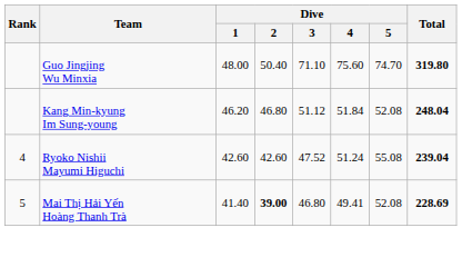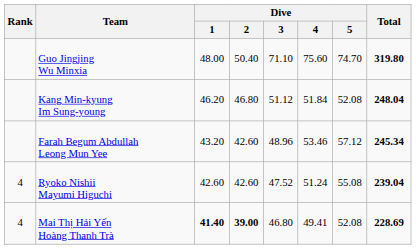+ row: Farah Begum Abdullah Leong Mun Yee | 43.20 | 42.60 | 48.96 | 53.46 | 57.12 | 245.34
Mai Thị Hải Yến Hoàng Thanh Trà | Rank: 5 -> 4
Mai Thị Hải Yến Hoàng Thanh Trà | Dive / 1: normal -> bold
